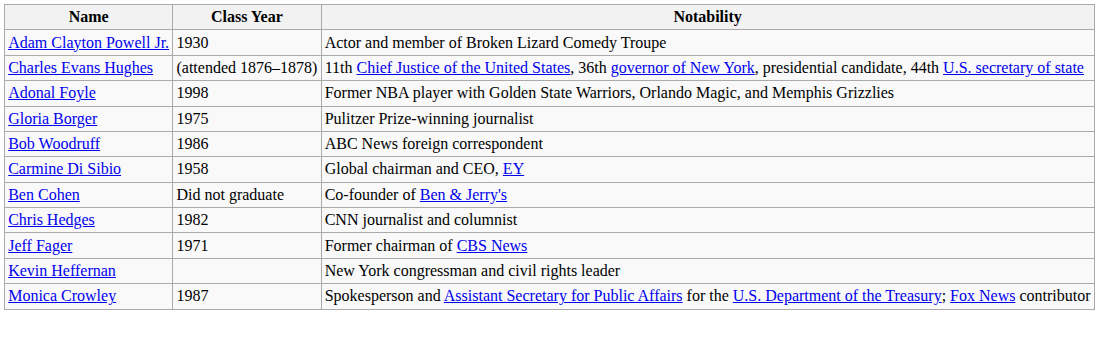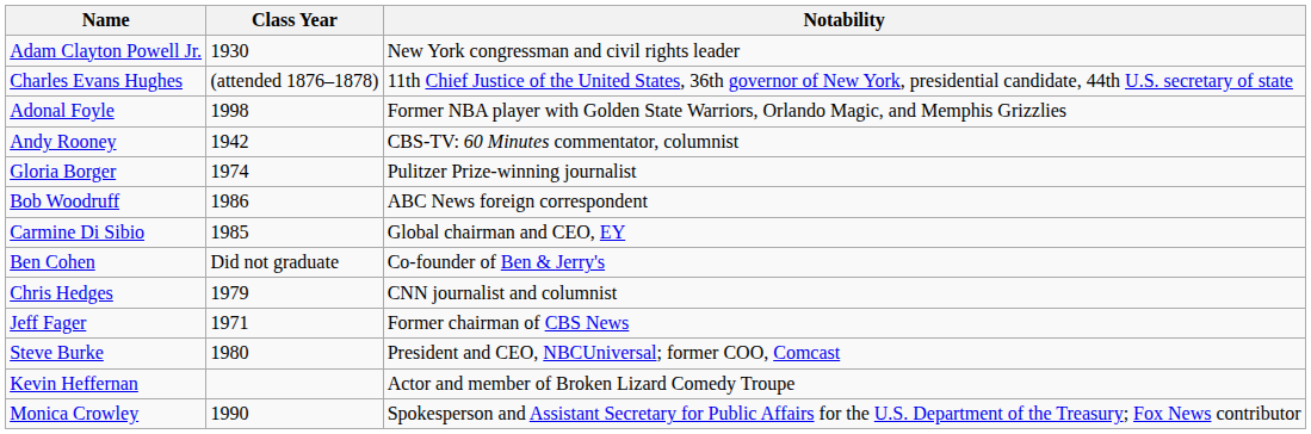Adam Clayton Powell Jr. | Notability: Actor and member of Broken Lizard Comedy Troupe -> New York congressman and civil rights leader
+ row: Andy Rooney | 1942 | CBS-TV: 60 Minutes commentator, columnist
Gloria Borger | Class Year: 1975 -> 1974
Carmine Di Sibio | Class Year: 1958 -> 1985
Chris Hedges | Class Year: 1982 -> 1979
+ row: Steve Burke | 1980 | President and CEO, NBCUniversal; former COO, Comcast
Kevin Heffernan | Notability: New York congressman and civil rights leader -> Actor and member of Broken Lizard Comedy Troupe
Monica Crowley | Class Year: 1987 -> 1990
